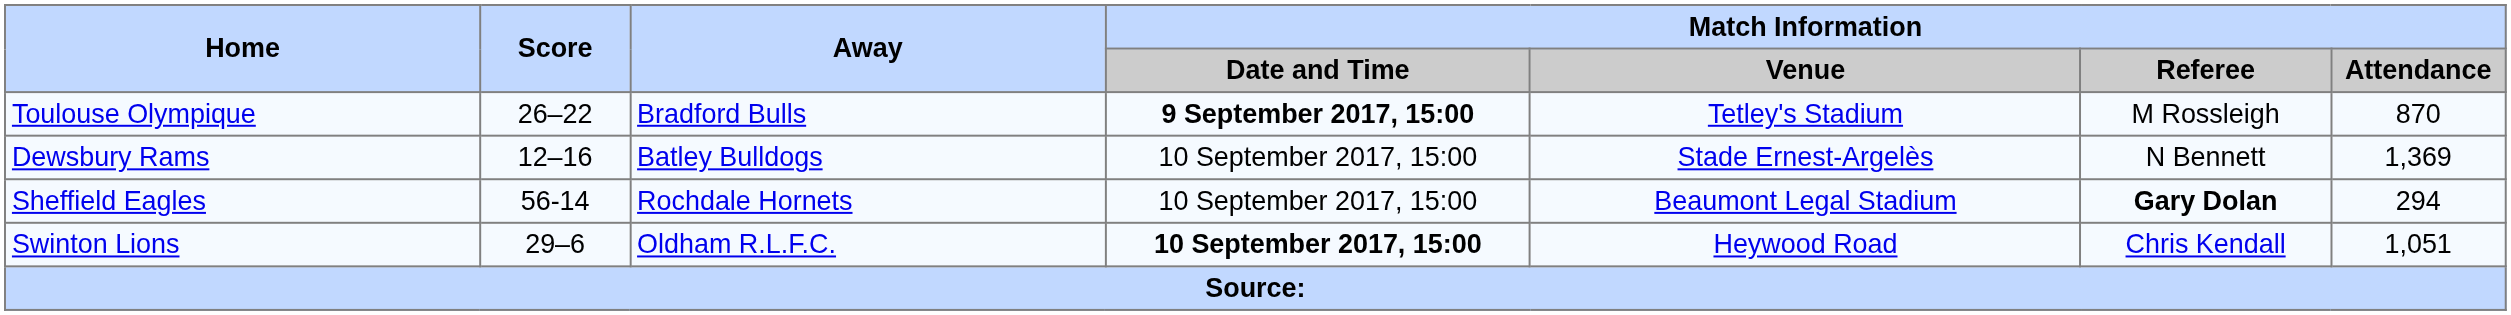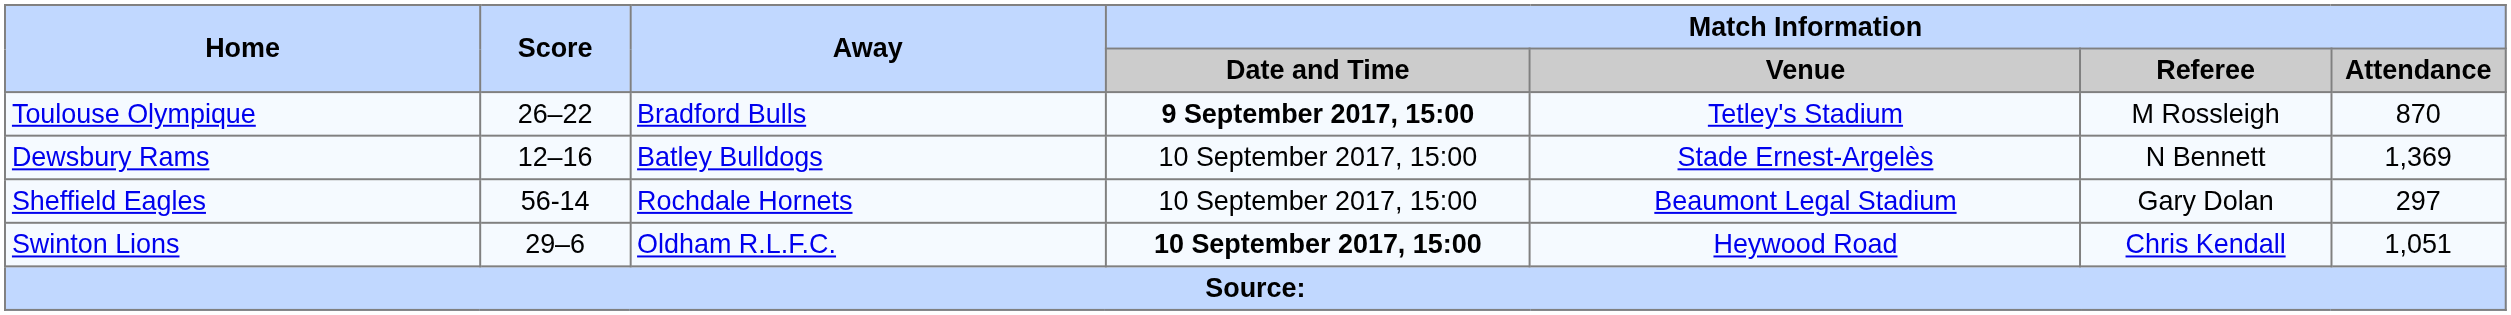Sheffield Eagles | Match Information / Referee: bold -> normal
Sheffield Eagles | Match Information / Attendance: 294 -> 297
